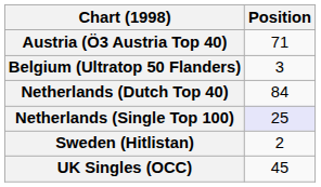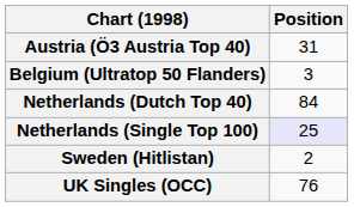Austria (Ö3 Austria Top 40) | Position: 71 -> 31
UK Singles (OCC) | Position: 45 -> 76
